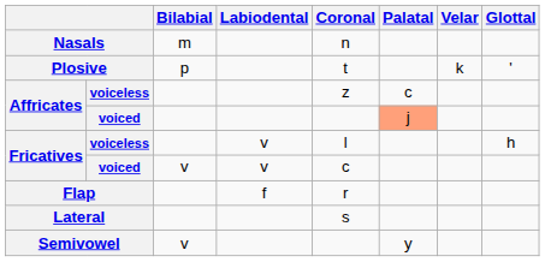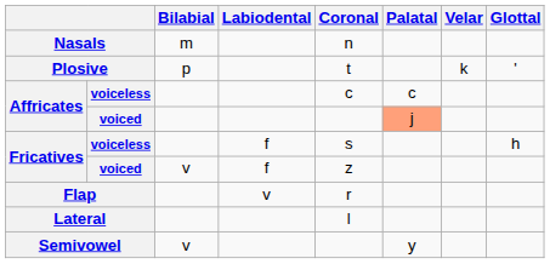Affricates / voiceless | Coronal: z -> c
Fricatives / voiceless | Labiodental: v -> f
Fricatives / voiceless | Coronal: l -> s
Fricatives / voiced | Labiodental: v -> f
Fricatives / voiced | Coronal: c -> z
Flap | Labiodental: f -> v
Lateral | Coronal: s -> l
